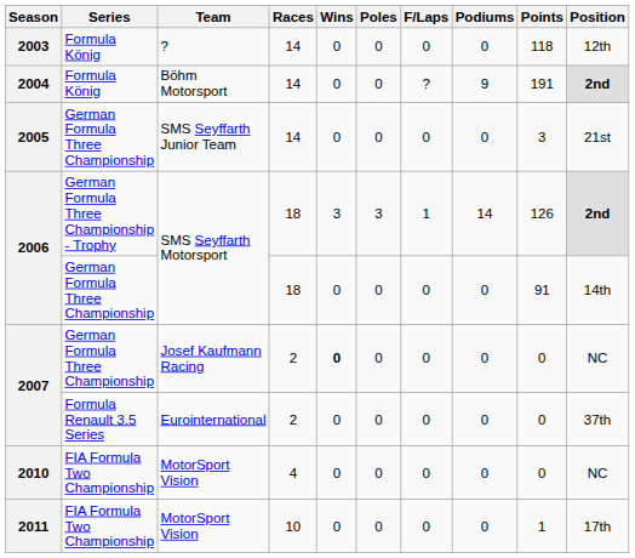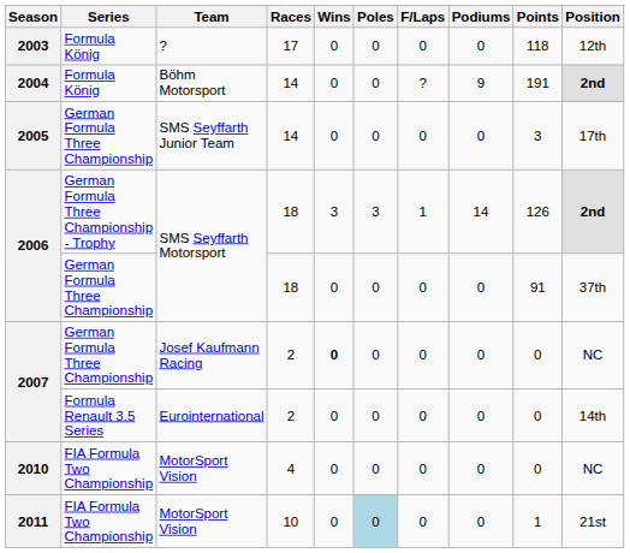2003 | Races: 14 -> 17
2005 | Position: 21st -> 17th
2006 / German Formula Three Championship | Position: 14th -> 37th
2007 / Formula Renault 3.5 Series | Position: 37th -> 14th
2011 | Poles: no background -> lightblue background
2011 | Position: 17th -> 21st
